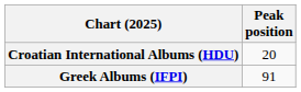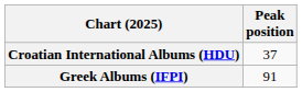Croatian International Albums (HDU) | Peak position: 20 -> 37
